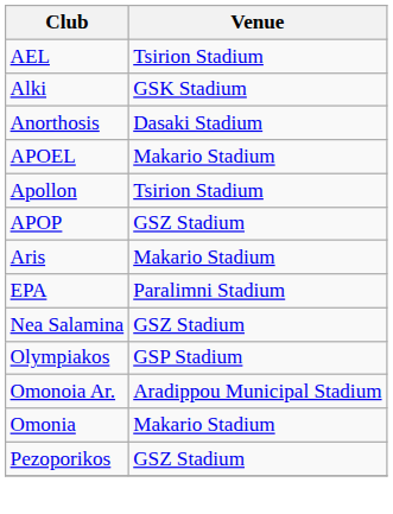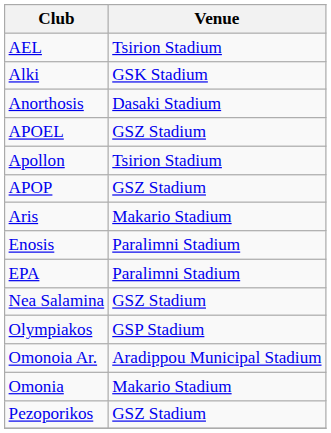APOEL | Venue: Makario Stadium -> GSZ Stadium
+ row: Enosis | Paralimni Stadium
